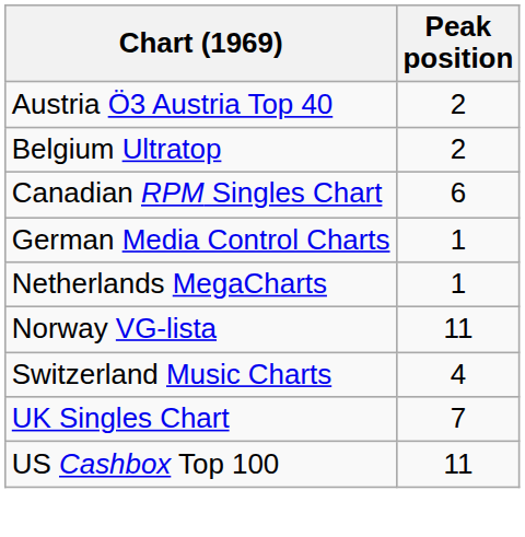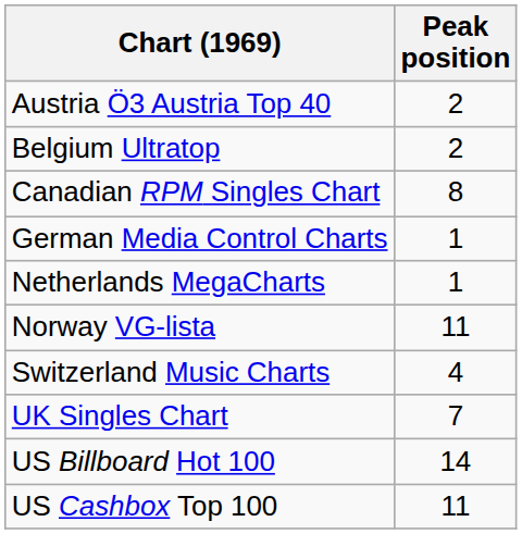Canadian RPM Singles Chart | Peak position: 6 -> 8
+ row: US Billboard Hot 100 | 14
